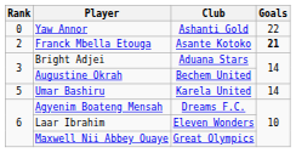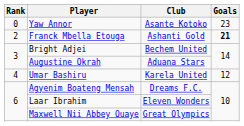Yaw Annor | Club: Ashanti Gold -> Asante Kotoko
Yaw Annor | Goals: 22 -> 23
Franck Mbella Etouga | Club: Asante Kotoko -> Ashanti Gold
Bright Adjei | Club: Aduana Stars -> Bechem United
Augustine Okrah | Club: Bechem United -> Aduana Stars
Umar Bashiru | Rank: 5 -> 4
Umar Bashiru | Goals: 14 -> 12
